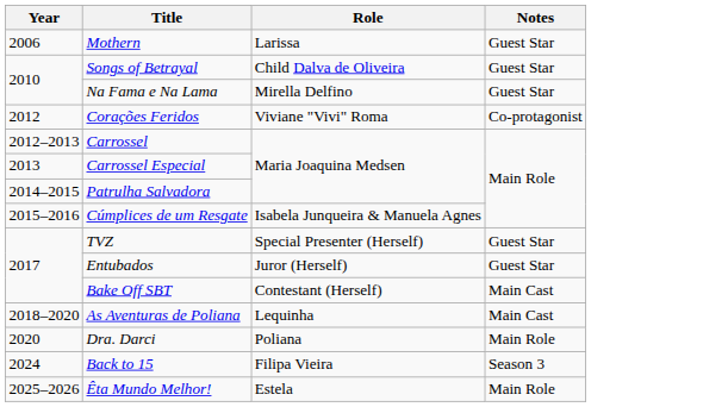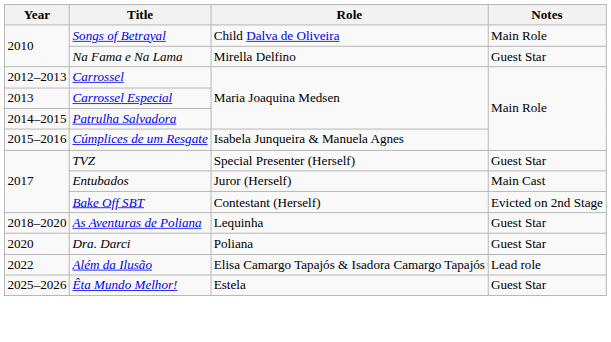- row: 2006 | Mothern | Larissa | Guest Star
Songs of Betrayal | Notes: Guest Star -> Main Role
- row: 2012 | Corações Feridos | Viviane "Vivi" Roma | Co-protagonist
Entubados | Notes: Guest Star -> Main Cast
Bake Off SBT | Notes: Main Cast -> Evicted on 2nd Stage
As Aventuras de Poliana | Notes: Main Cast -> Guest Star
Dra. Darci | Notes: Main Role -> Guest Star
+ row: 2022 | Além da Ilusão | Elisa Camargo Tapajós & Isadora Camargo Tapajós | Lead role
- row: 2024 | Back to 15 | Filipa Vieira | Season 3
Êta Mundo Melhor! | Notes: Main Role -> Guest Star
